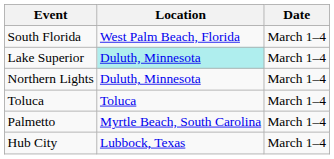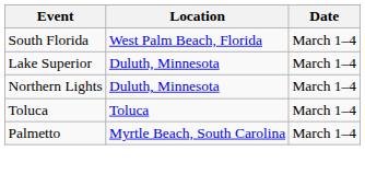Lake Superior | Location: paleturquoise background -> no background
- row: Hub City | Lubbock, Texas | March 1–4
